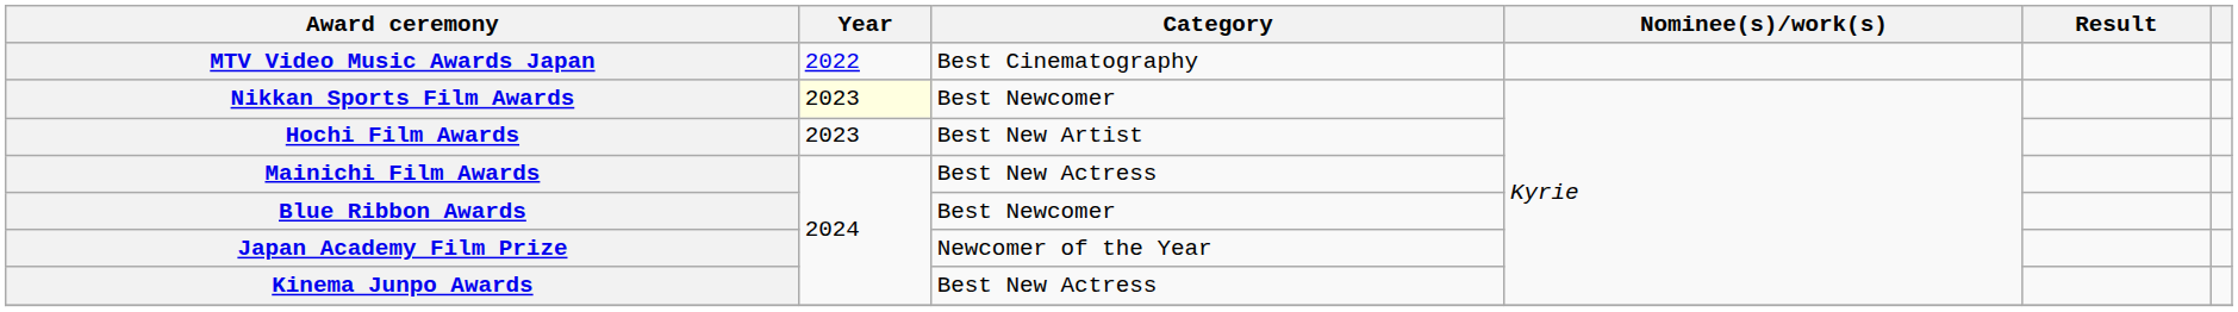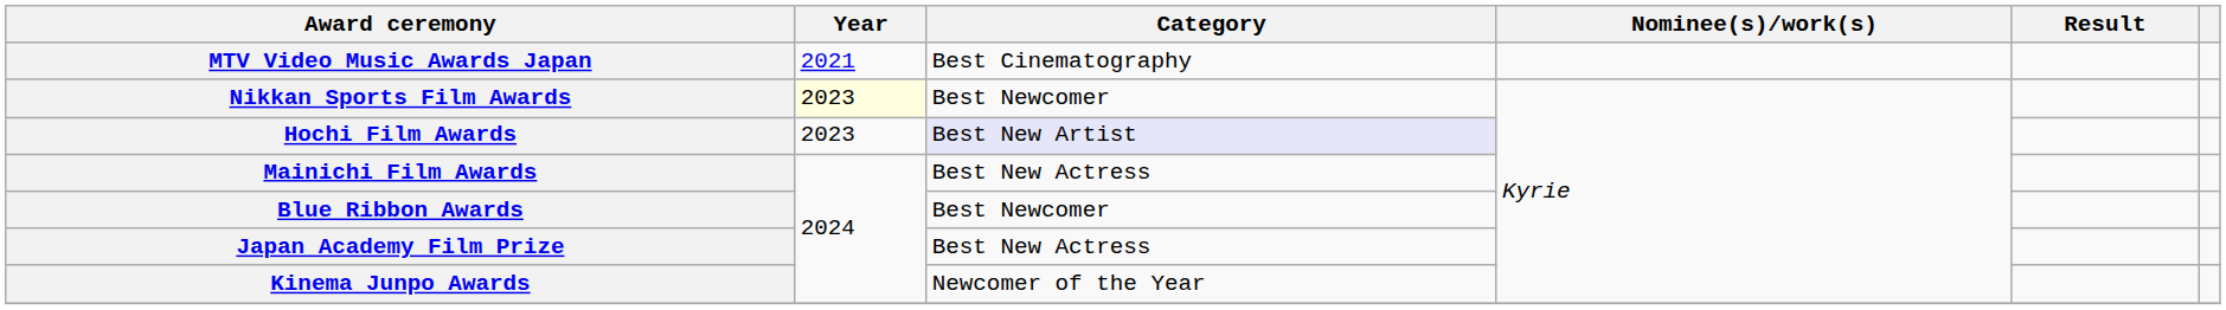MTV Video Music Awards Japan | Year: 2022 -> 2021
Hochi Film Awards | Category: no background -> lavender background
Japan Academy Film Prize | Category: Newcomer of the Year -> Best New Actress
Kinema Junpo Awards | Category: Best New Actress -> Newcomer of the Year
